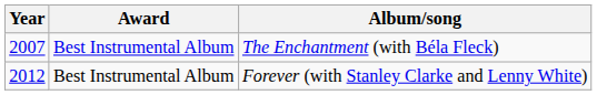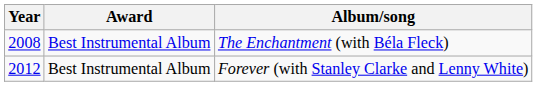The Enchantment (with Béla Fleck) | Year: 2007 -> 2008
